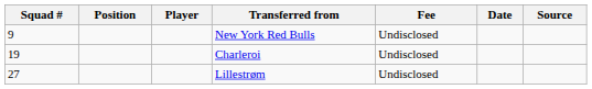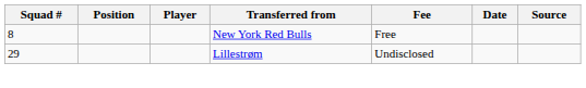New York Red Bulls | Squad #: 9 -> 8
New York Red Bulls | Fee: Undisclosed -> Free
- row: 19 | Charleroi | Undisclosed
Lillestrøm | Squad #: 27 -> 29
